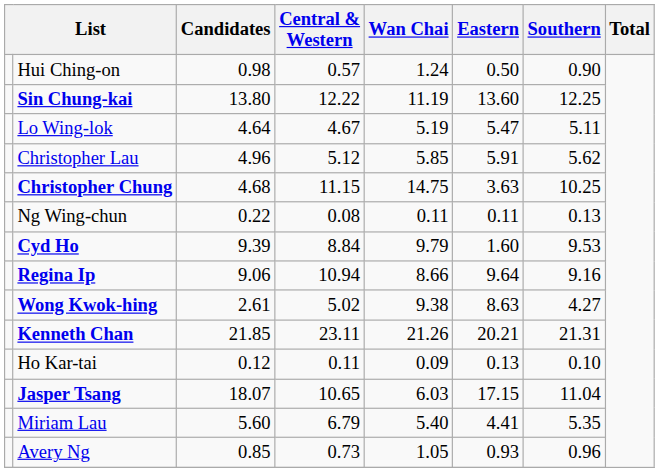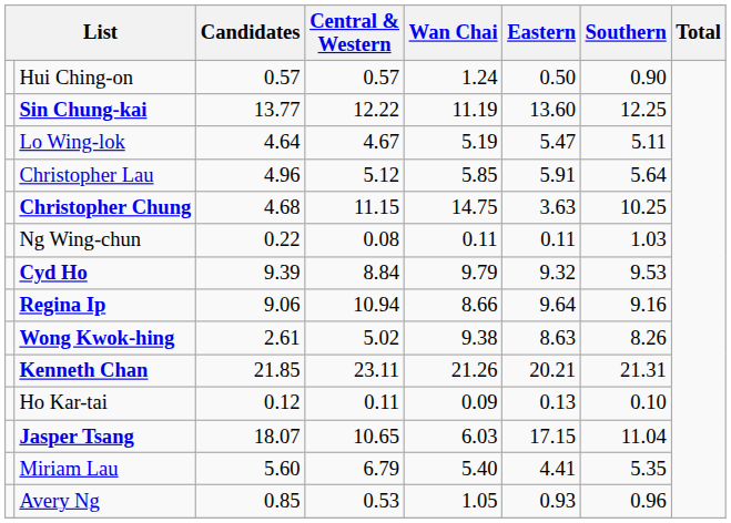Hui Ching-on | Candidates: 0.98 -> 0.57
Sin Chung-kai | Candidates: 13.80 -> 13.77
Christopher Lau | Southern: 5.62 -> 5.64
Ng Wing-chun | Southern: 0.13 -> 1.03
Cyd Ho | Eastern: 1.60 -> 9.32
Wong Kwok-hing | Southern: 4.27 -> 8.26
Avery Ng | Central & Western: 0.73 -> 0.53
